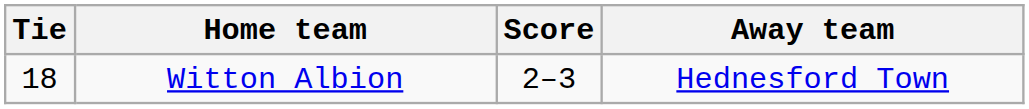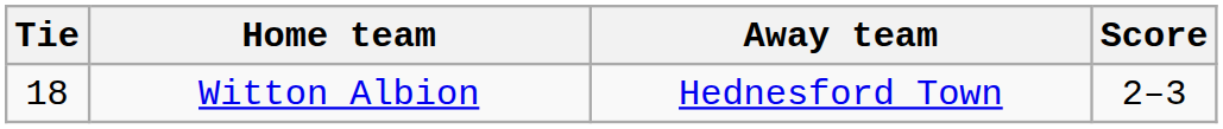columns swapped: Score <-> Away team
